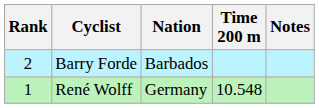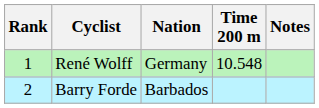rows swapped: René Wolff <-> Barry Forde
